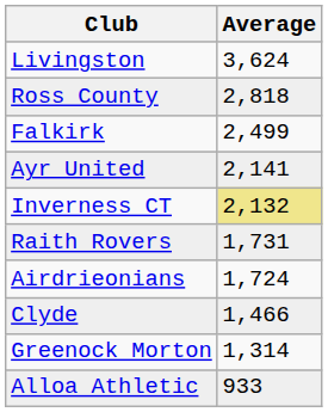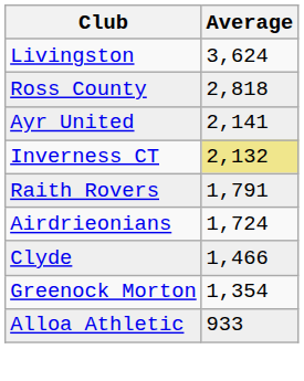- row: Falkirk | 2,499
Raith Rovers | Average: 1,731 -> 1,791
Greenock Morton | Average: 1,314 -> 1,354
